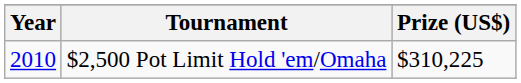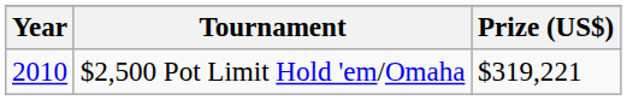$2,500 Pot Limit Hold 'em/Omaha | Prize (US$): $310,225 -> $319,221
